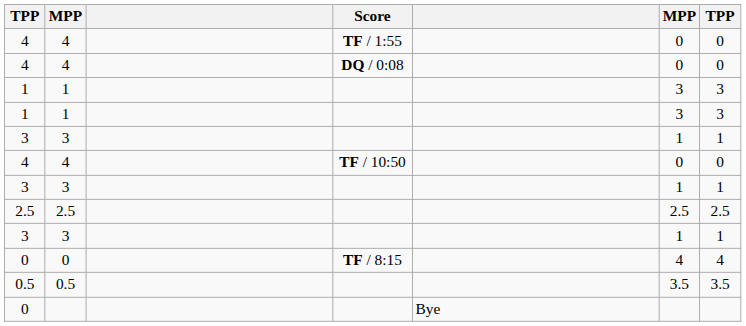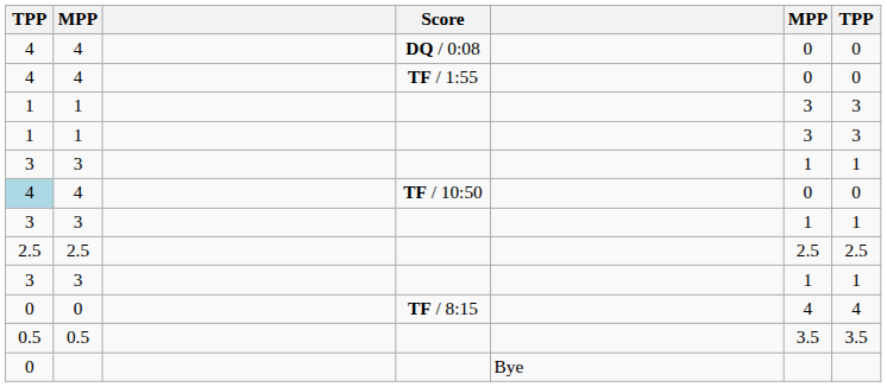rows swapped: 4 / TF / 1:55 <-> 4 / DQ / 0:08
4 / TF / 10:50 | column 1: no background -> lightblue background
